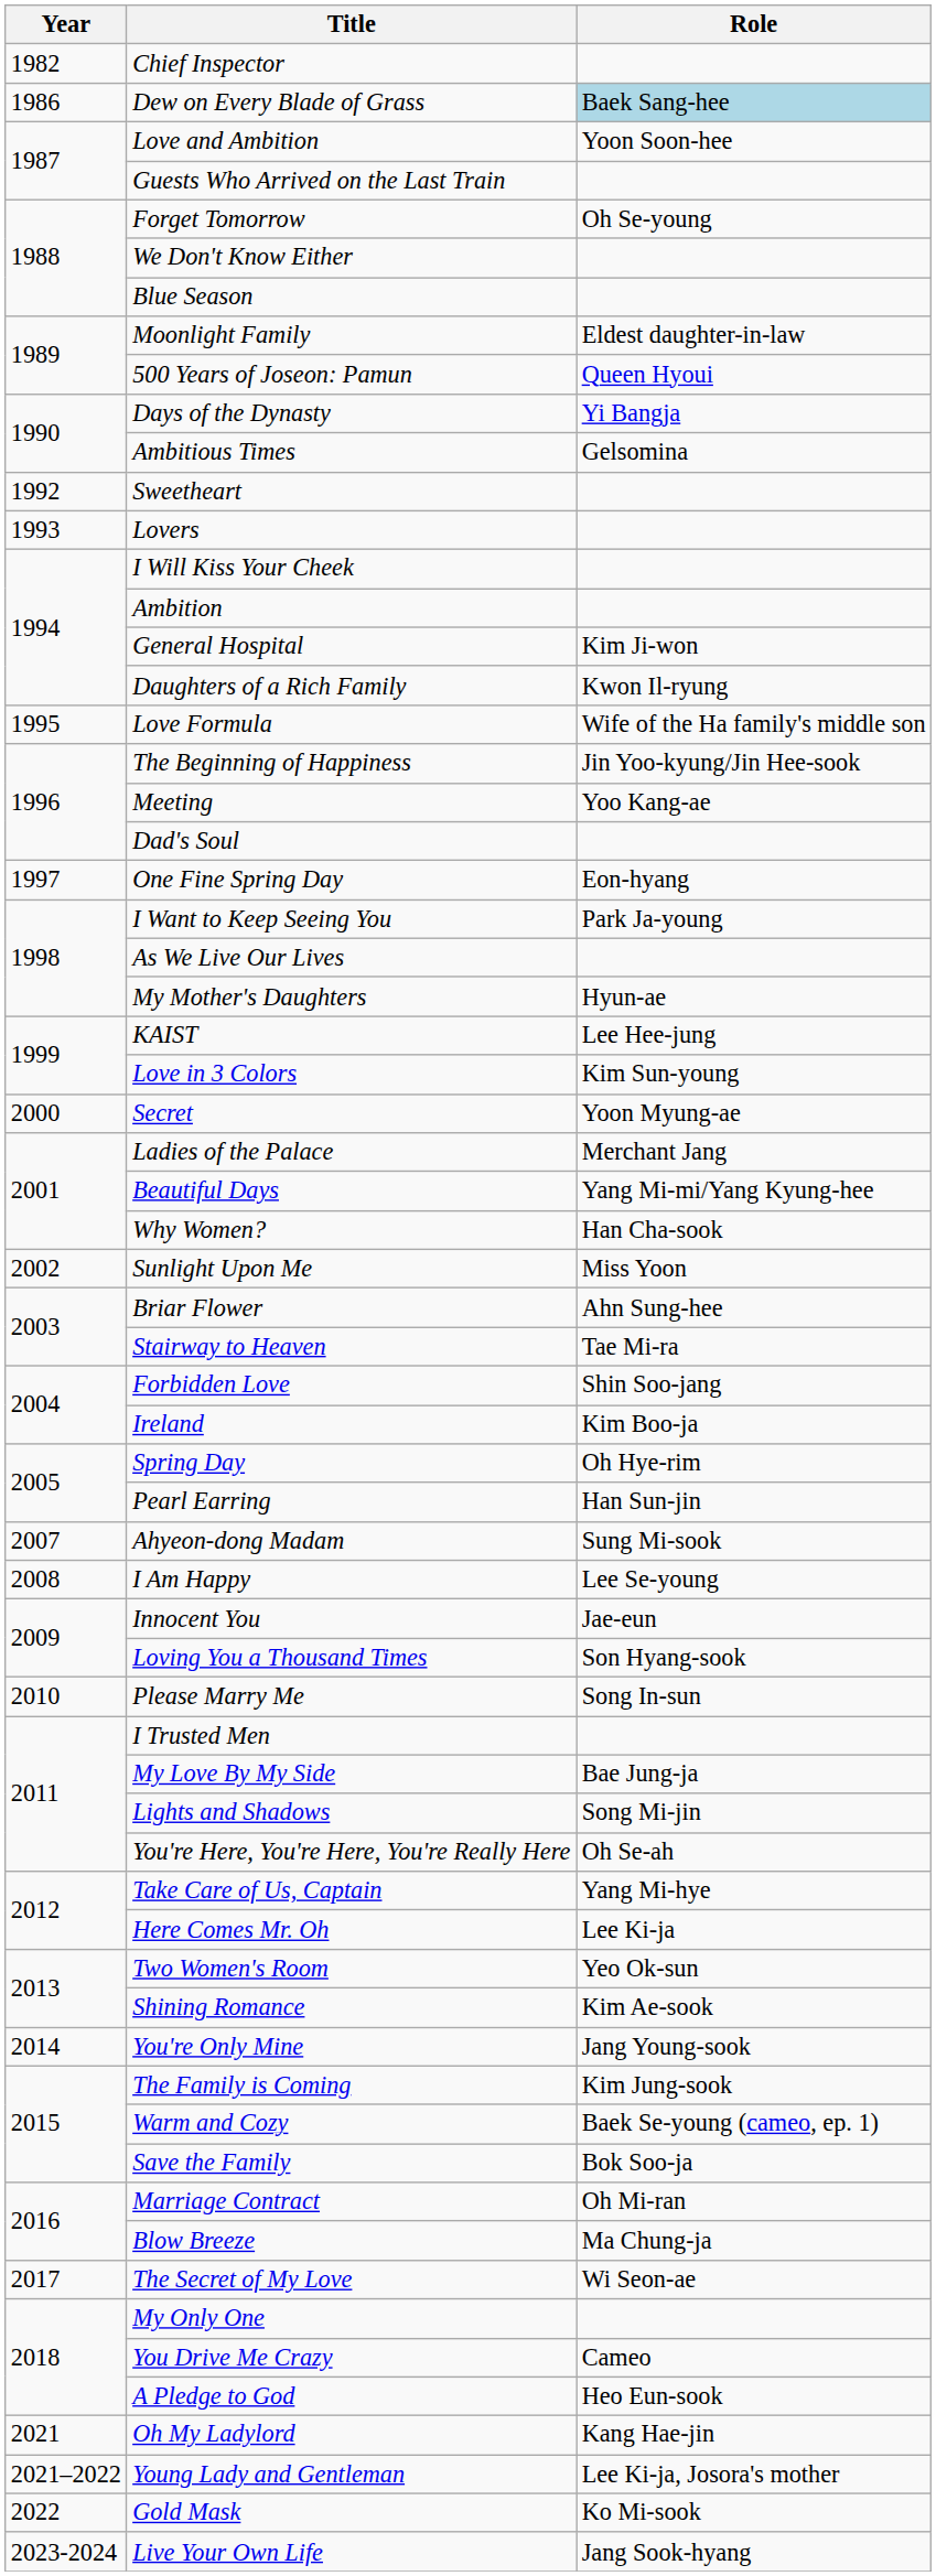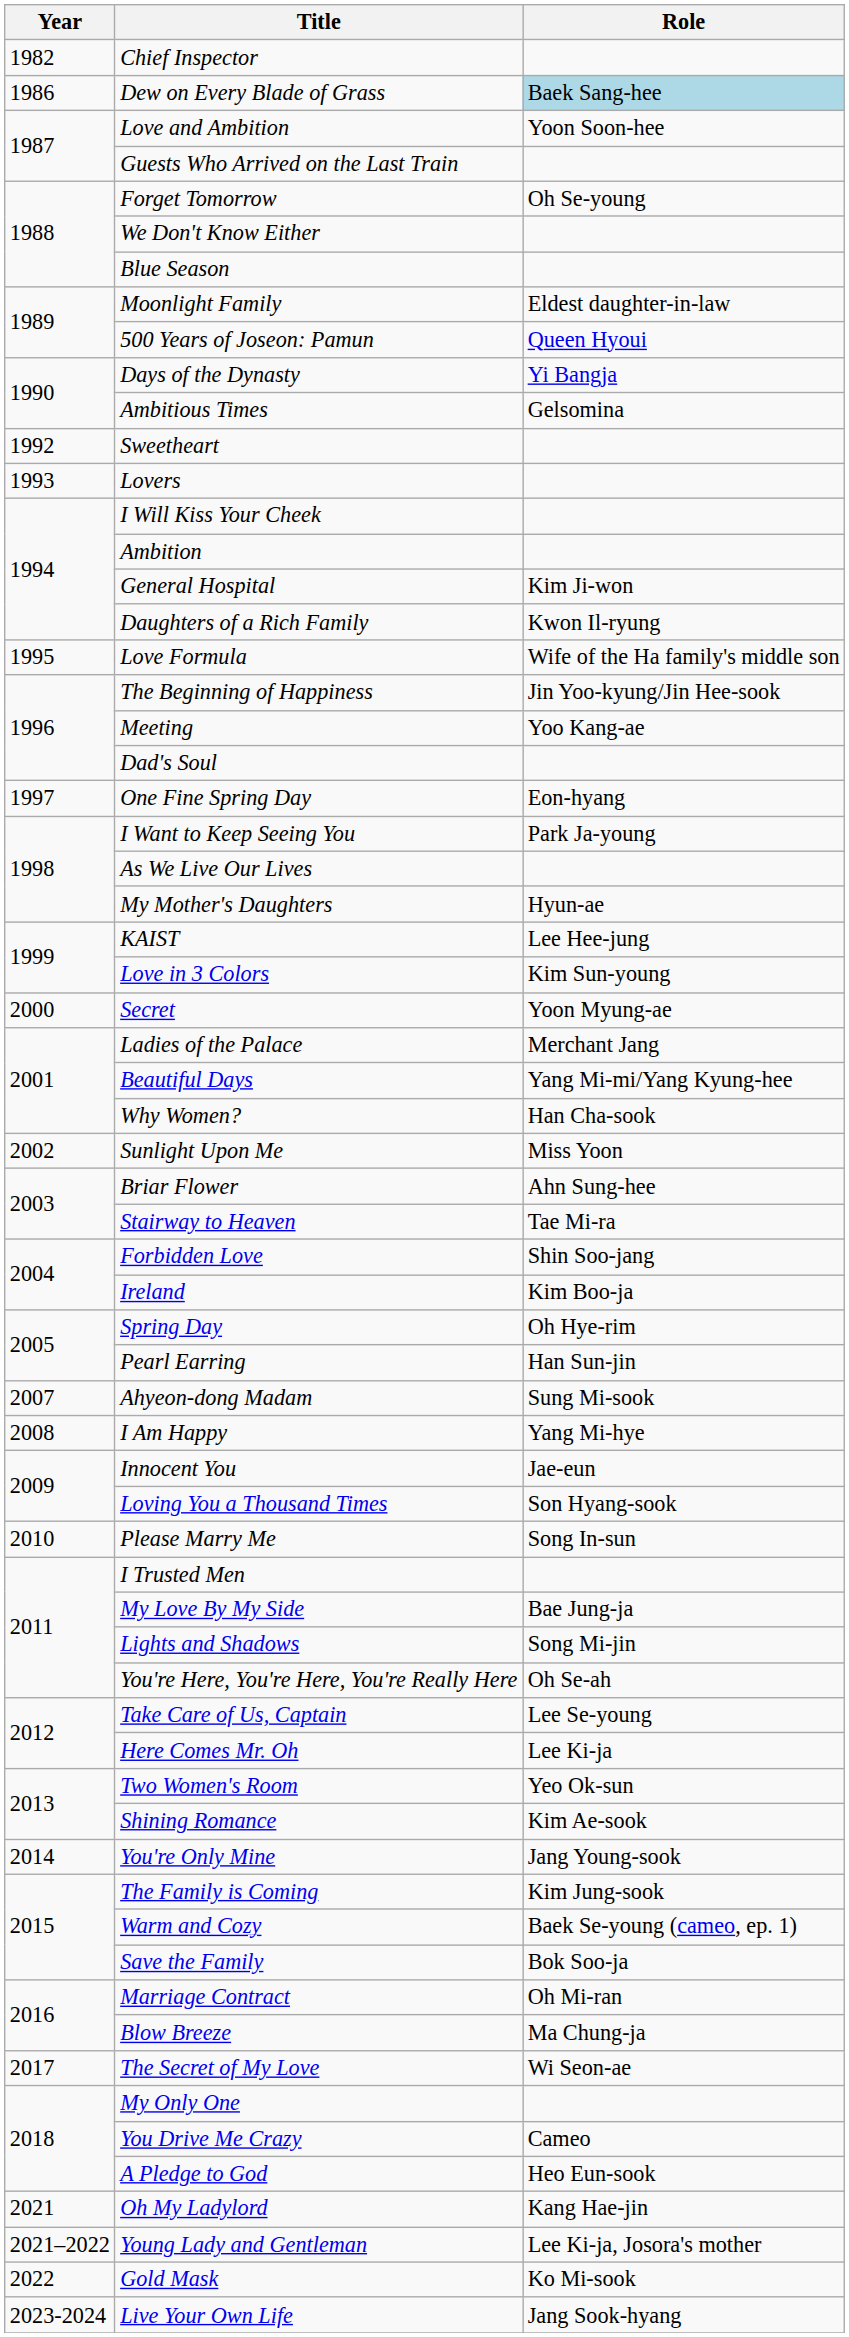I Am Happy | Role: Lee Se-young -> Yang Mi-hye
Take Care of Us, Captain | Role: Yang Mi-hye -> Lee Se-young
